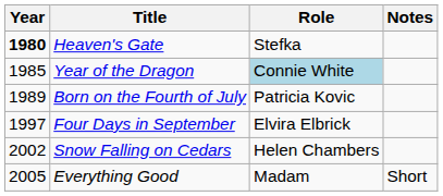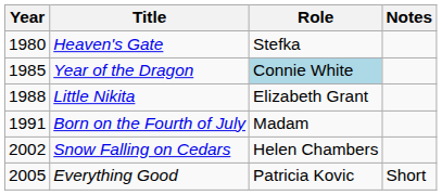Heaven's Gate | Year: bold -> normal
+ row: 1988 | Little Nikita | Elizabeth Grant
Born on the Fourth of July | Year: 1989 -> 1991
Born on the Fourth of July | Role: Patricia Kovic -> Madam
- row: 1997 | Four Days in September | Elvira Elbrick
Everything Good | Role: Madam -> Patricia Kovic
